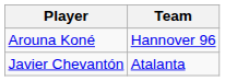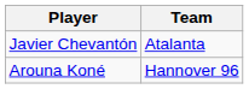rows swapped: Javier Chevantón <-> Arouna Koné
